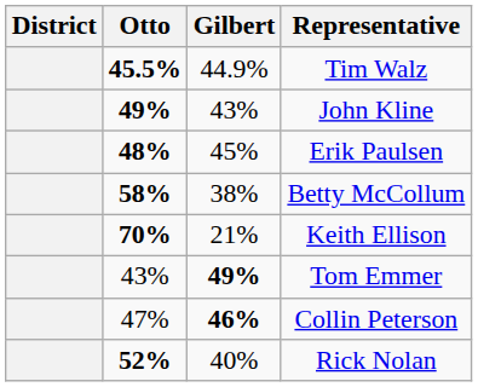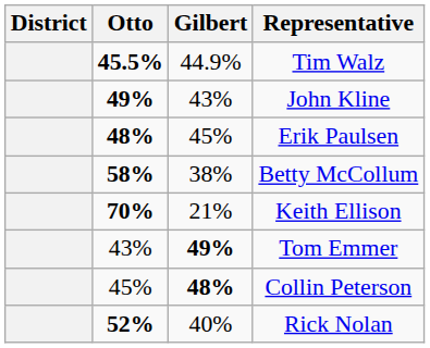Collin Peterson | Otto: 47% -> 45%
Collin Peterson | Gilbert: 46% -> 48%
